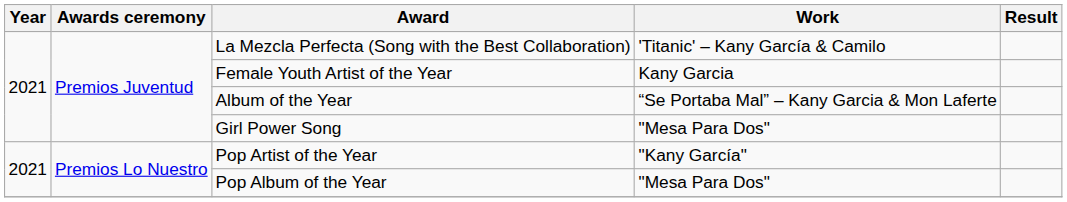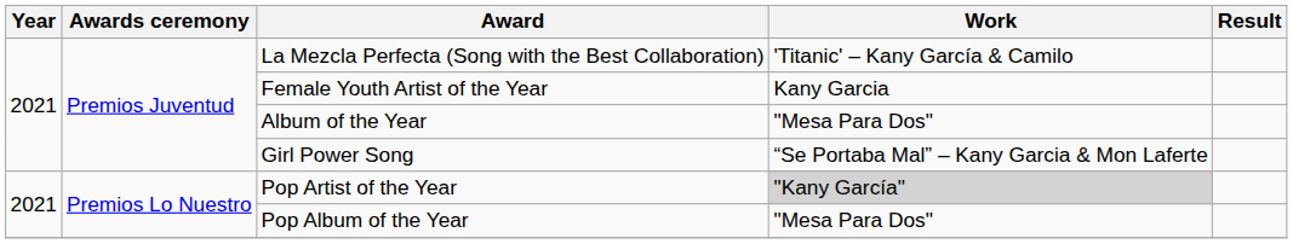Album of the Year | Work: “Se Portaba Mal” – Kany Garcia & Mon Laferte -> "Mesa Para Dos"
Girl Power Song | Work: "Mesa Para Dos" -> “Se Portaba Mal” – Kany Garcia & Mon Laferte
Pop Artist of the Year | Work: no background -> lightgrey background
